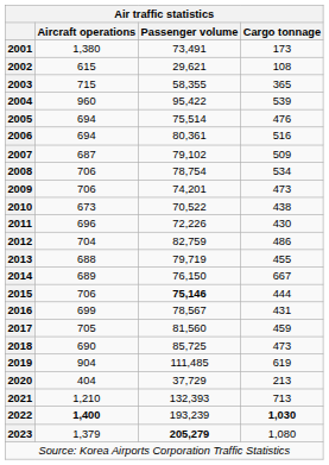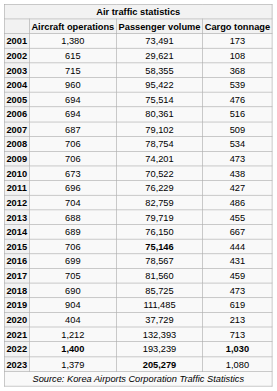2003 | Cargo tonnage: 365 -> 368
2011 | Passenger volume: 72,226 -> 76,229
2011 | Cargo tonnage: 430 -> 427
2021 | Aircraft operations: 1,210 -> 1,212
